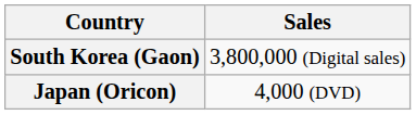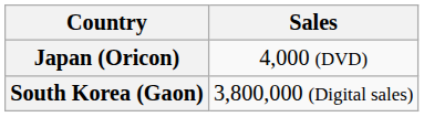rows swapped: South Korea (Gaon) <-> Japan (Oricon)
